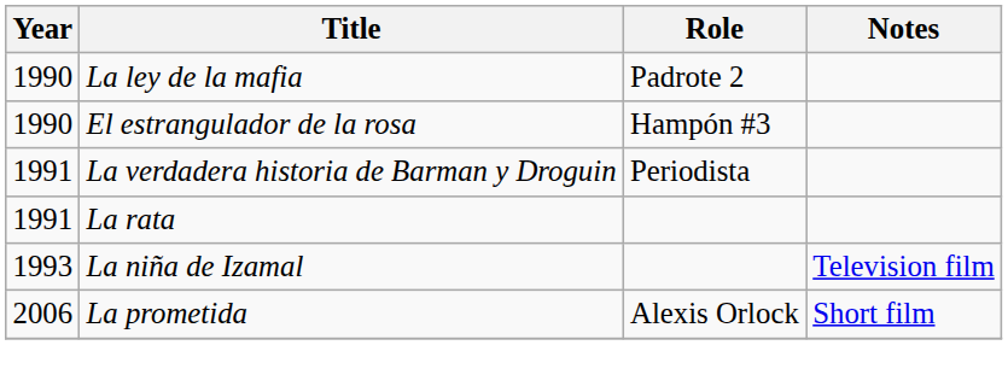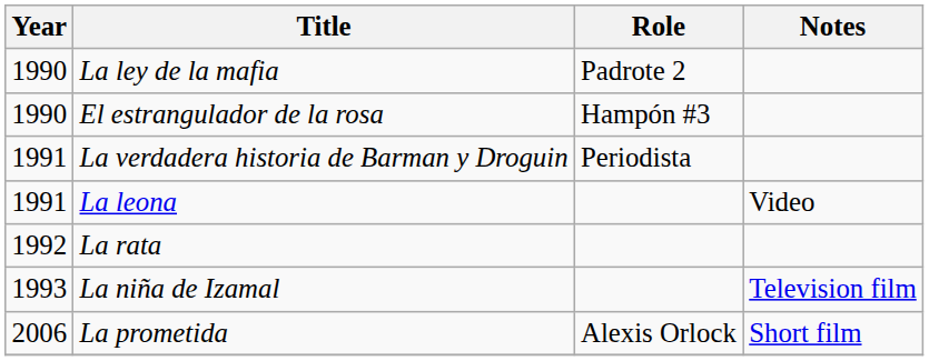+ row: 1991 | La leona | Video
La rata | Year: 1991 -> 1992
